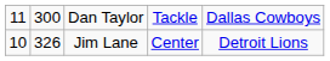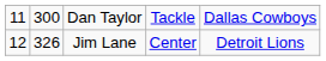Jim Lane | column 1: 10 -> 12
